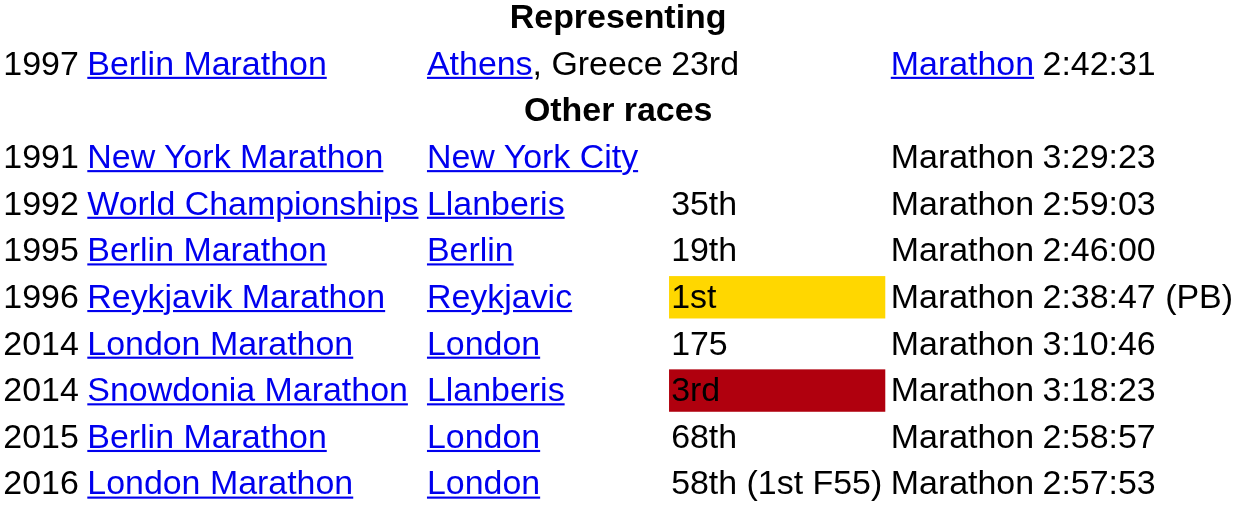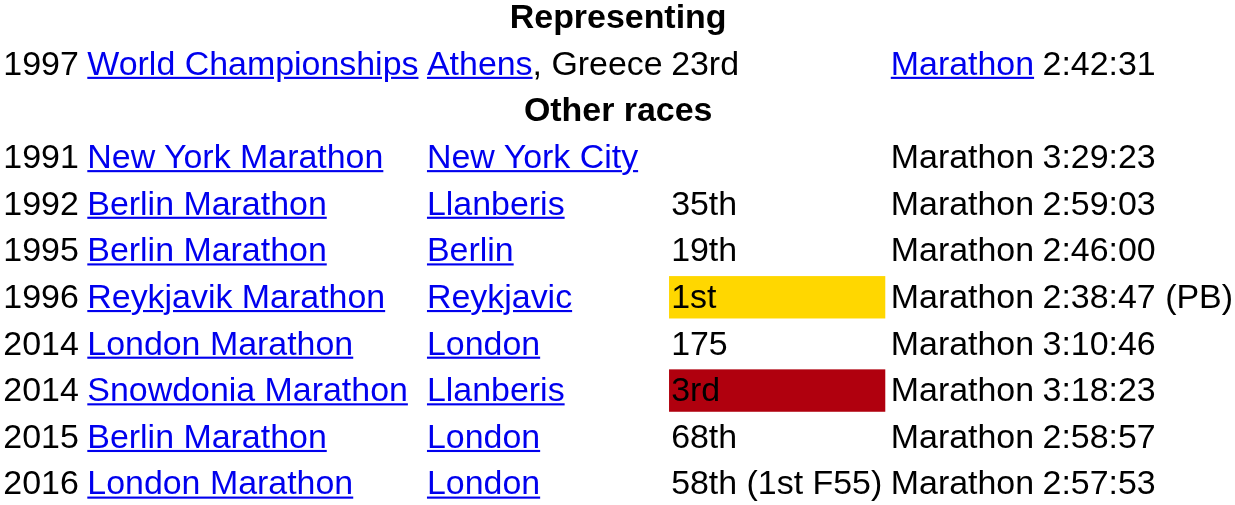23rd | column 2: Berlin Marathon -> World Championships
35th | column 2: World Championships -> Berlin Marathon
